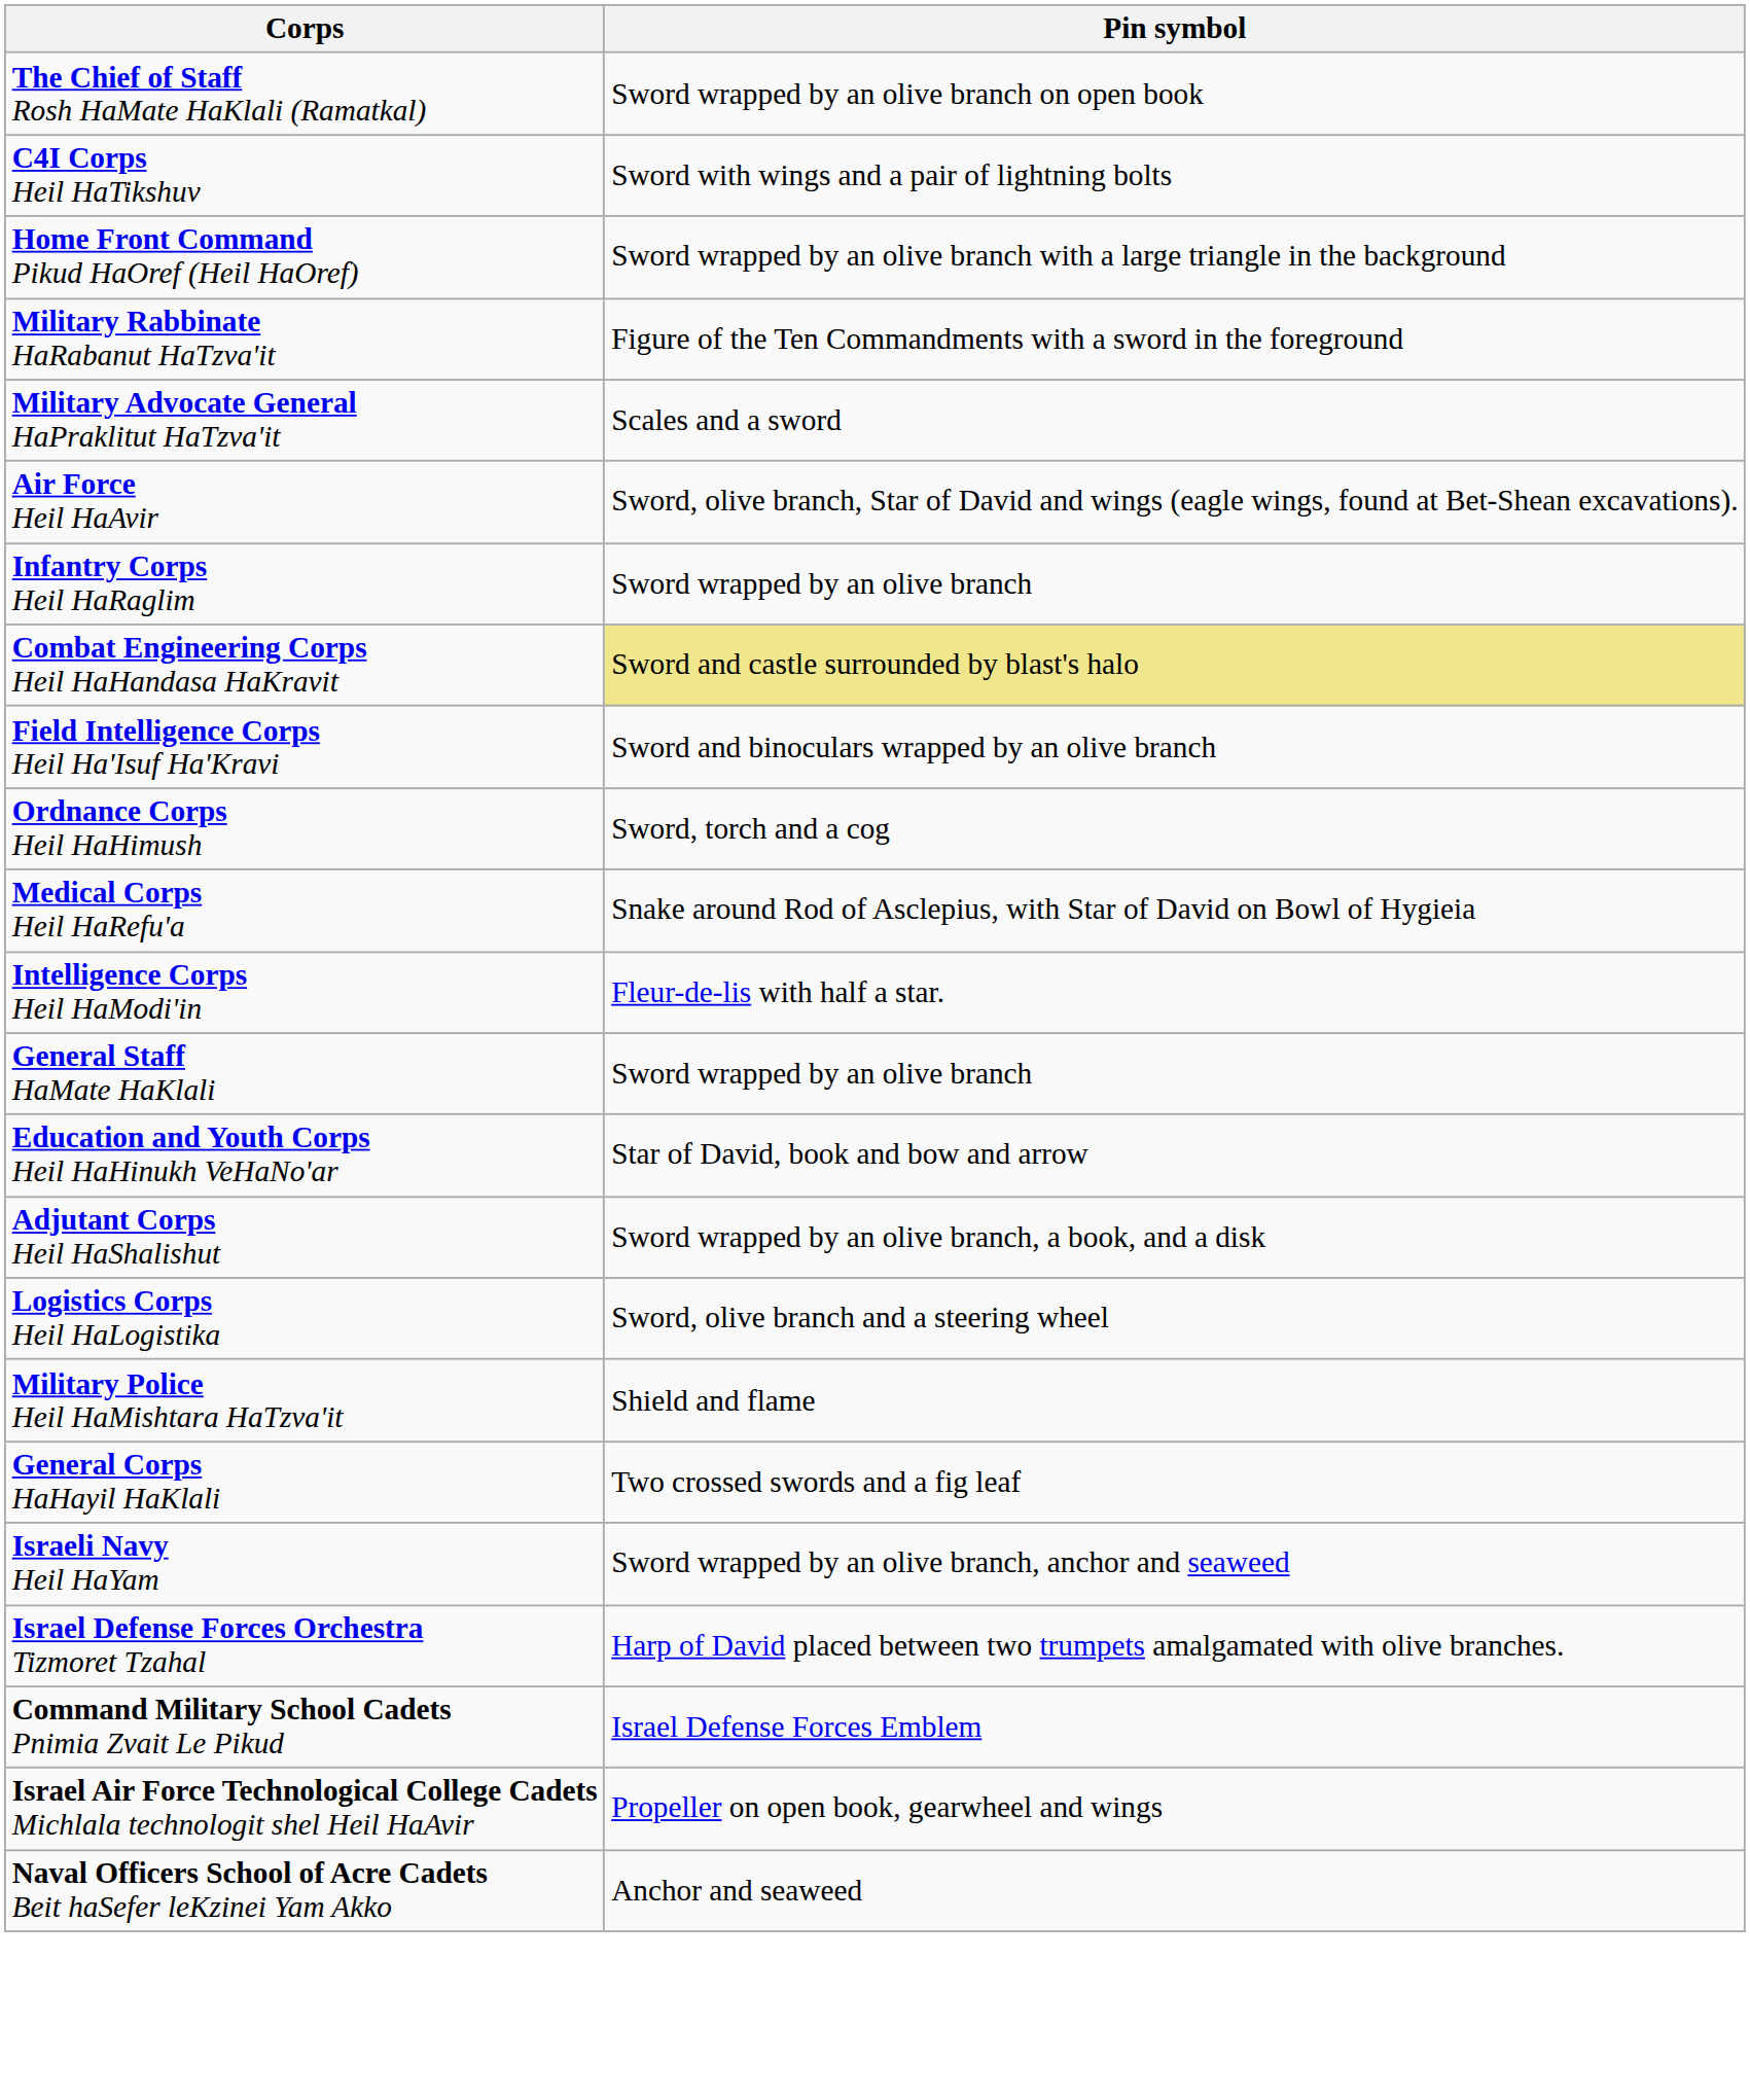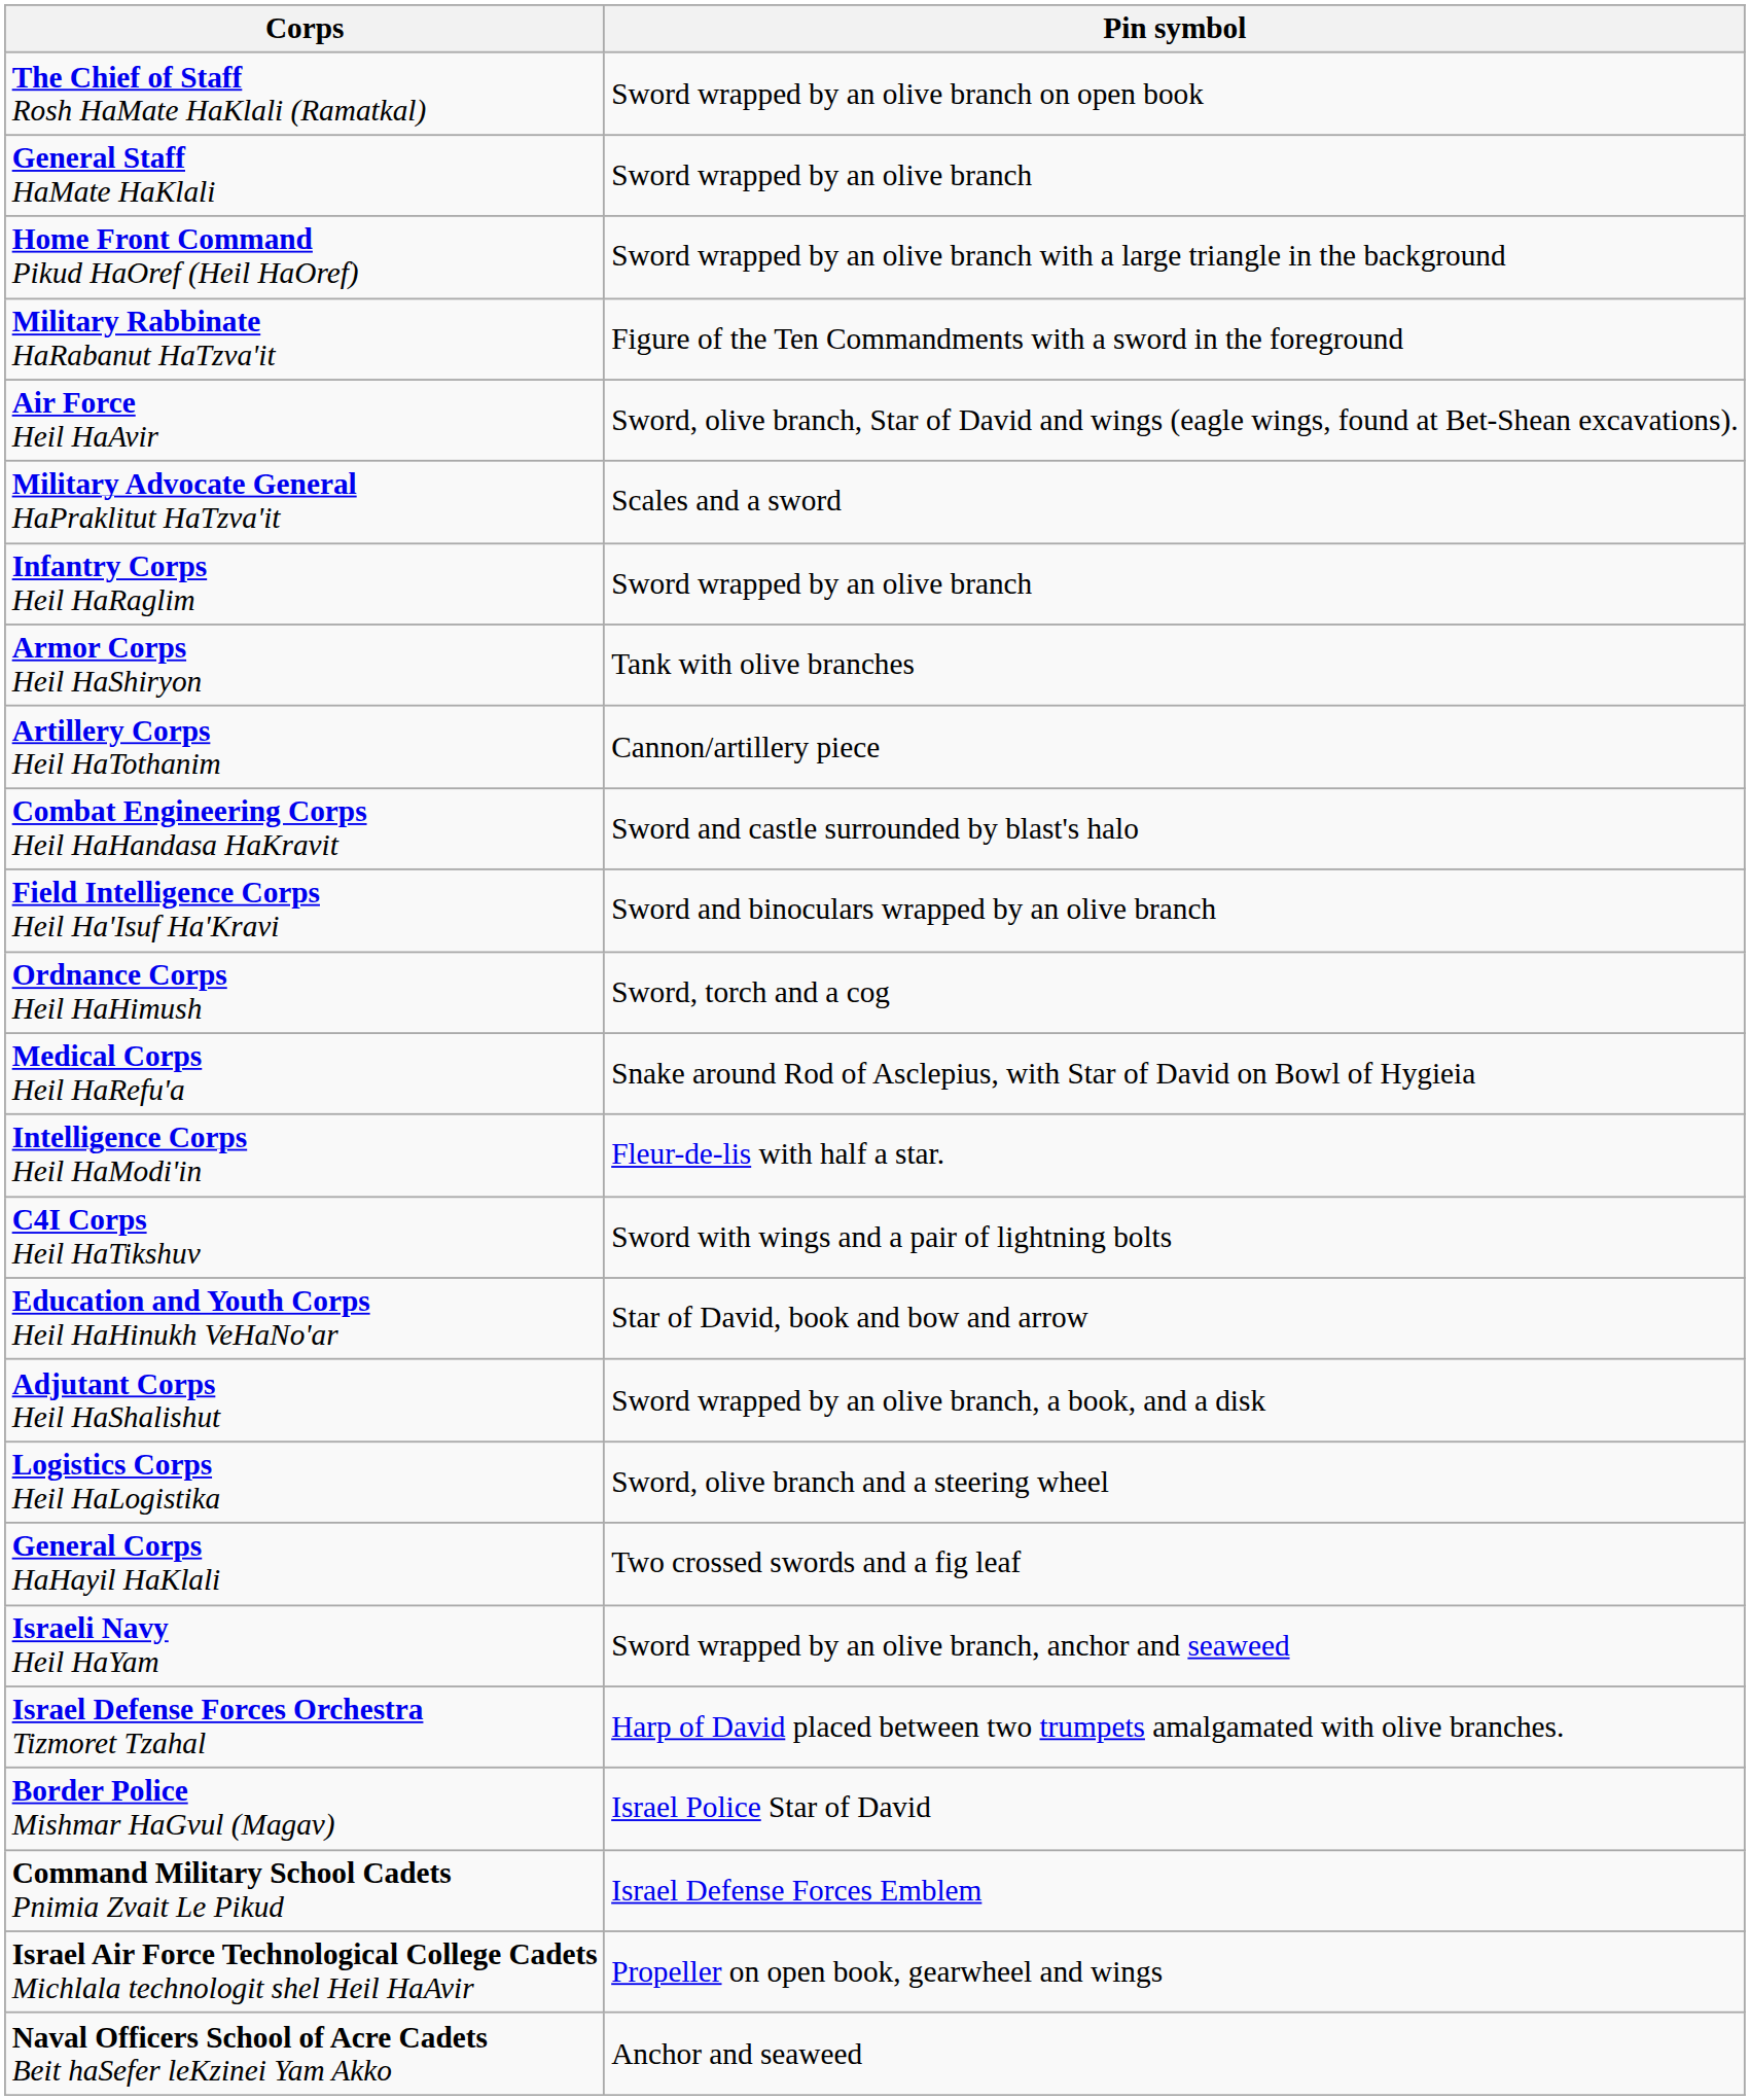rows swapped: General Staff HaMate HaKlali <-> C4I Corps Heil HaTikshuv
rows swapped: Military Advocate General HaPraklitut HaTzva'it <-> Air Force Heil HaAvir
+ row: Armor Corps Heil HaShiryon | Tank with olive branches
+ row: Artillery Corps Heil HaTothanim | Cannon/artillery piece
Combat Engineering Corps Heil HaHandasa HaKravit | Pin symbol: khaki background -> no background
- row: Military Police Heil HaMishtara HaTzva'it | Shield and flame
+ row: Border Police Mishmar HaGvul (Magav) | Israel Police Star of David
